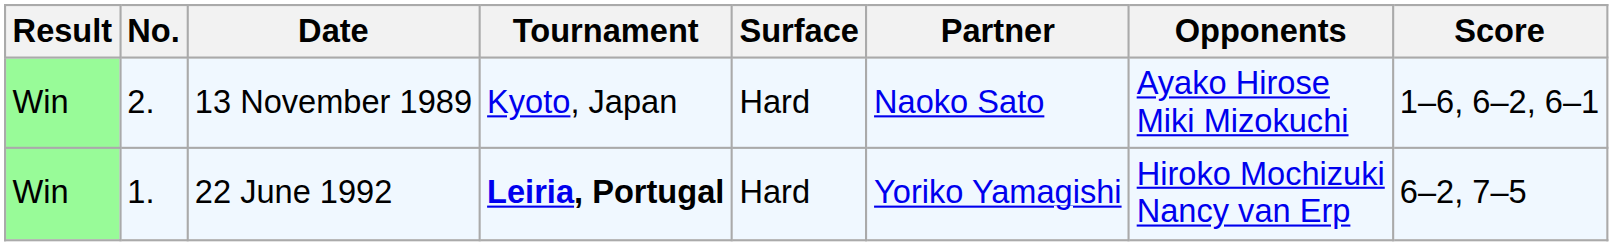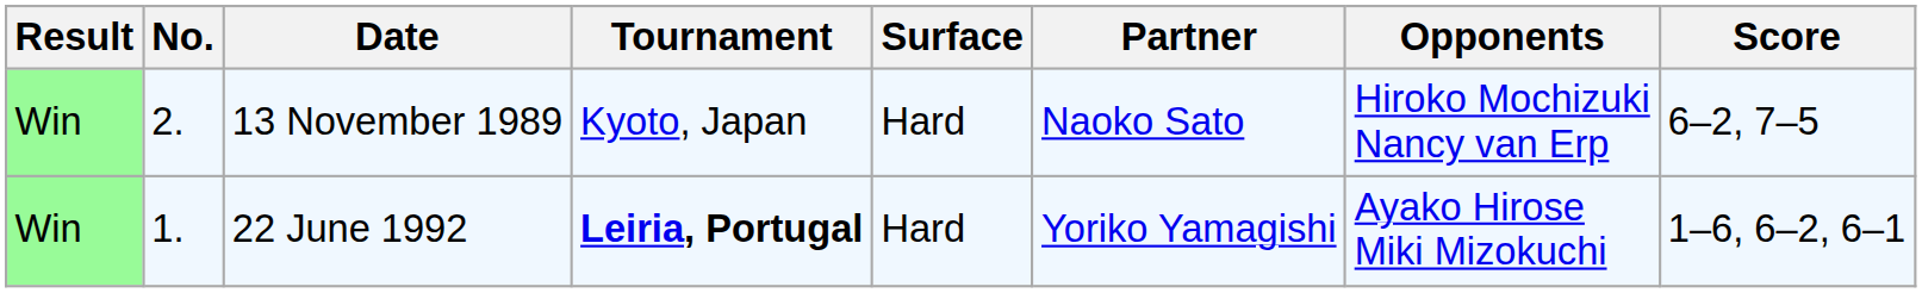13 November 1989 | Opponents: Ayako Hirose Miki Mizokuchi -> Hiroko Mochizuki Nancy van Erp
13 November 1989 | Score: 1–6, 6–2, 6–1 -> 6–2, 7–5
22 June 1992 | Opponents: Hiroko Mochizuki Nancy van Erp -> Ayako Hirose Miki Mizokuchi
22 June 1992 | Score: 6–2, 7–5 -> 1–6, 6–2, 6–1
